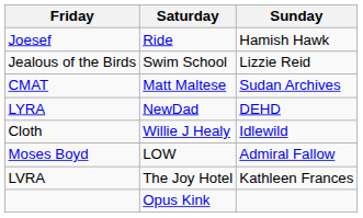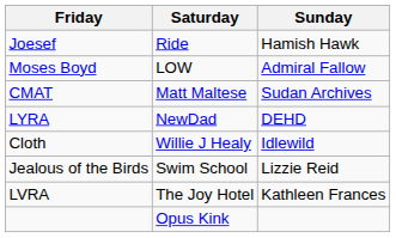rows swapped: Moses Boyd <-> Jealous of the Birds
